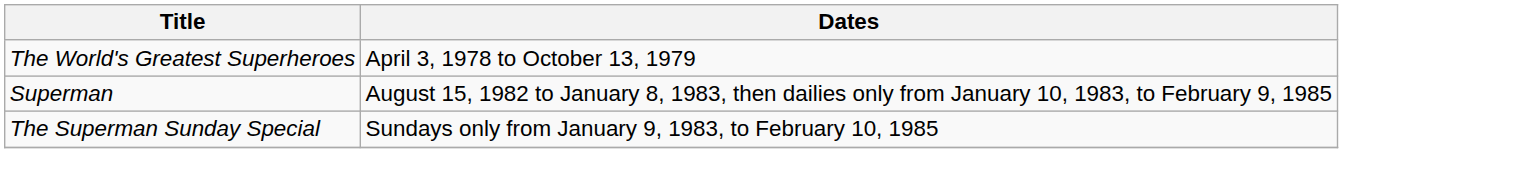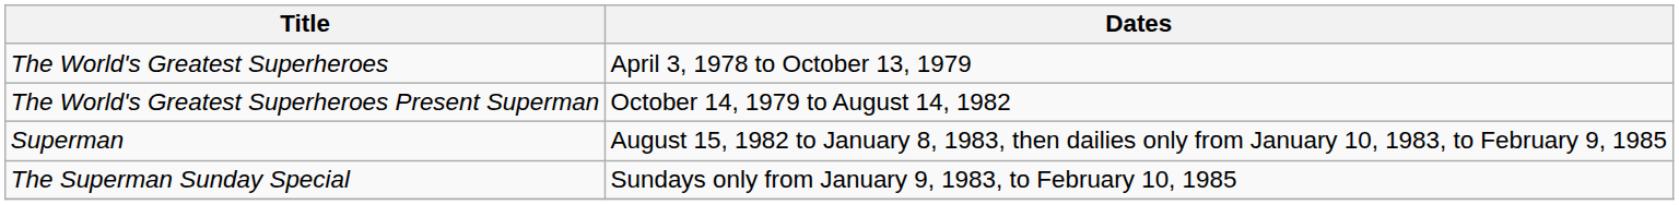+ row: The World's Greatest Superheroes Present Superman | October 14, 1979 to August 14, 1982
